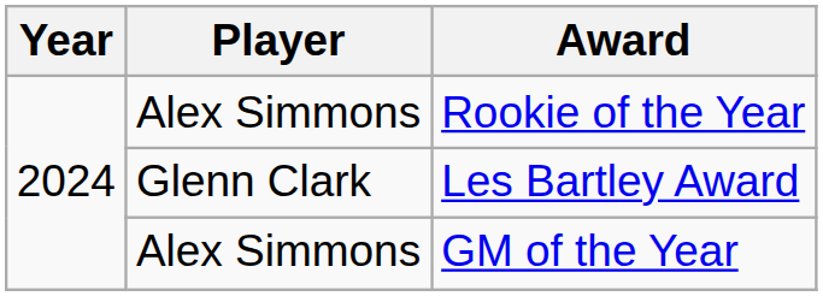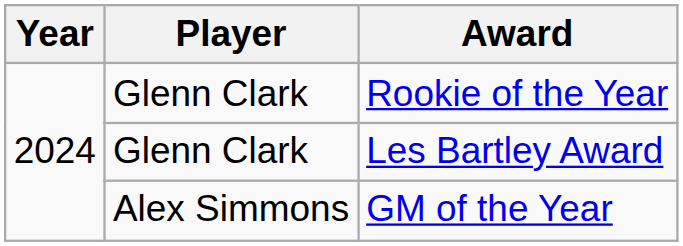Rookie of the Year | Player: Alex Simmons -> Glenn Clark
